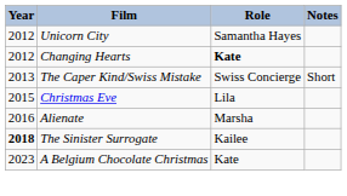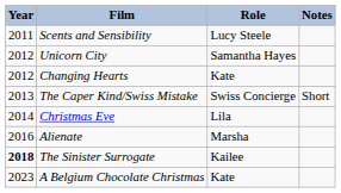+ row: 2011 | Scents and Sensibility | Lucy Steele
Changing Hearts | Role: bold -> normal
Christmas Eve | Year: 2015 -> 2014
